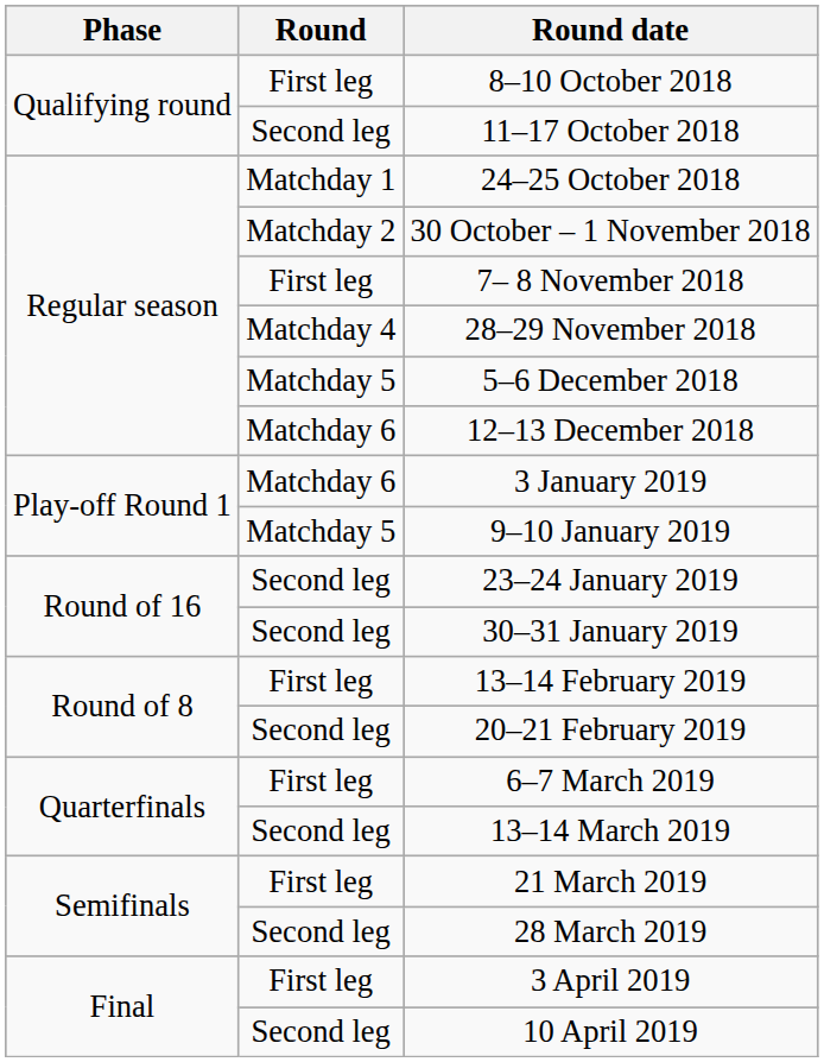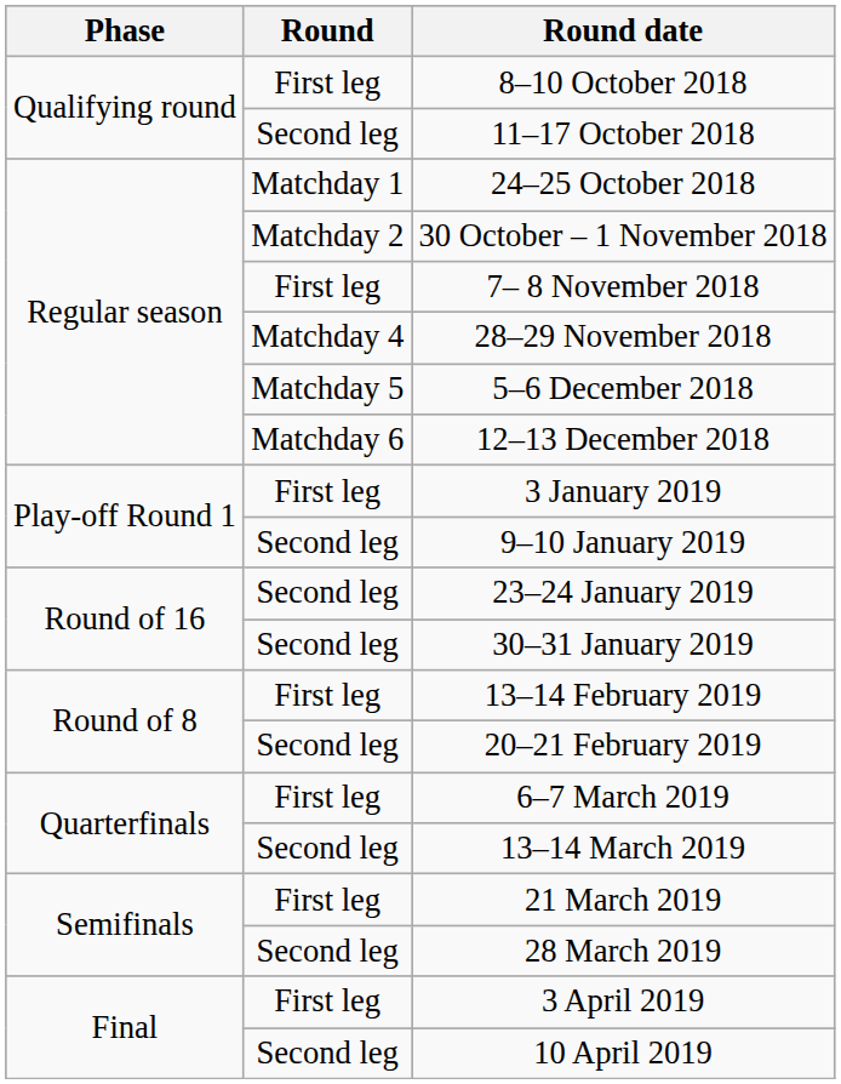3 January 2019 | Round: Matchday 6 -> First leg
9–10 January 2019 | Round: Matchday 5 -> Second leg
